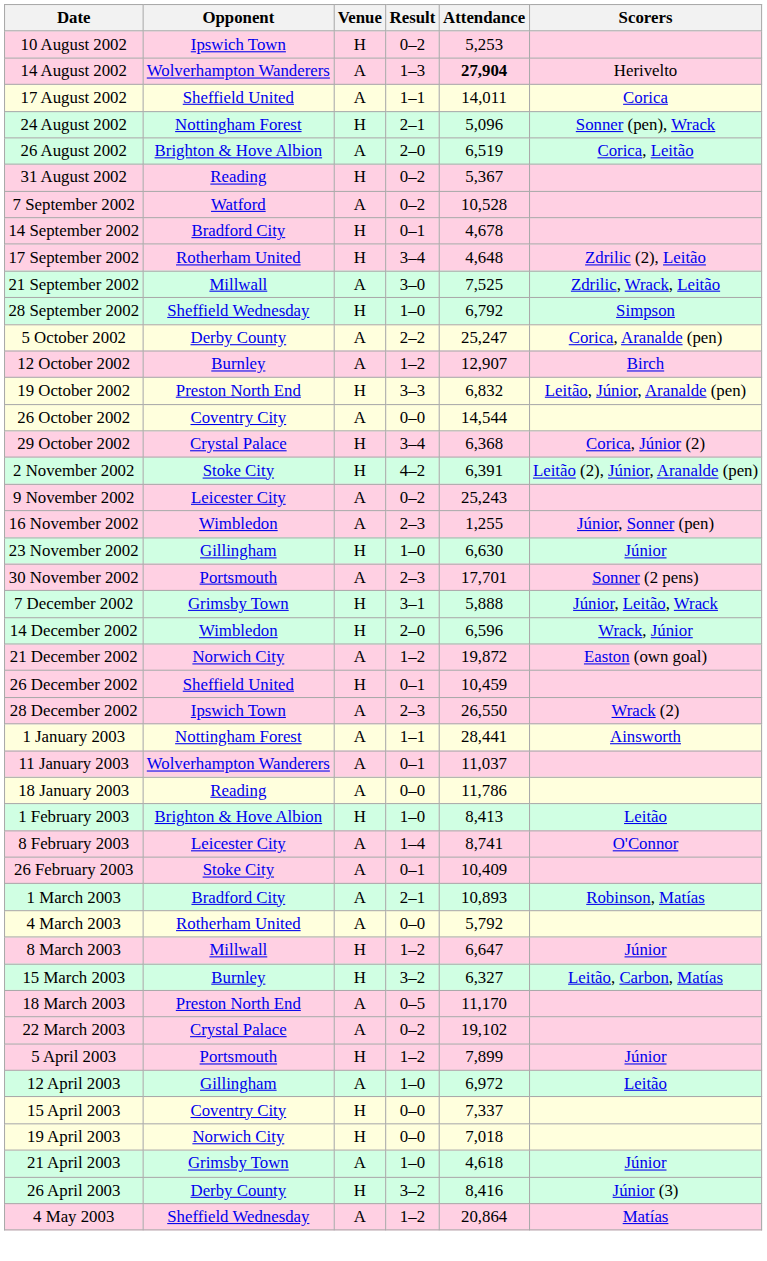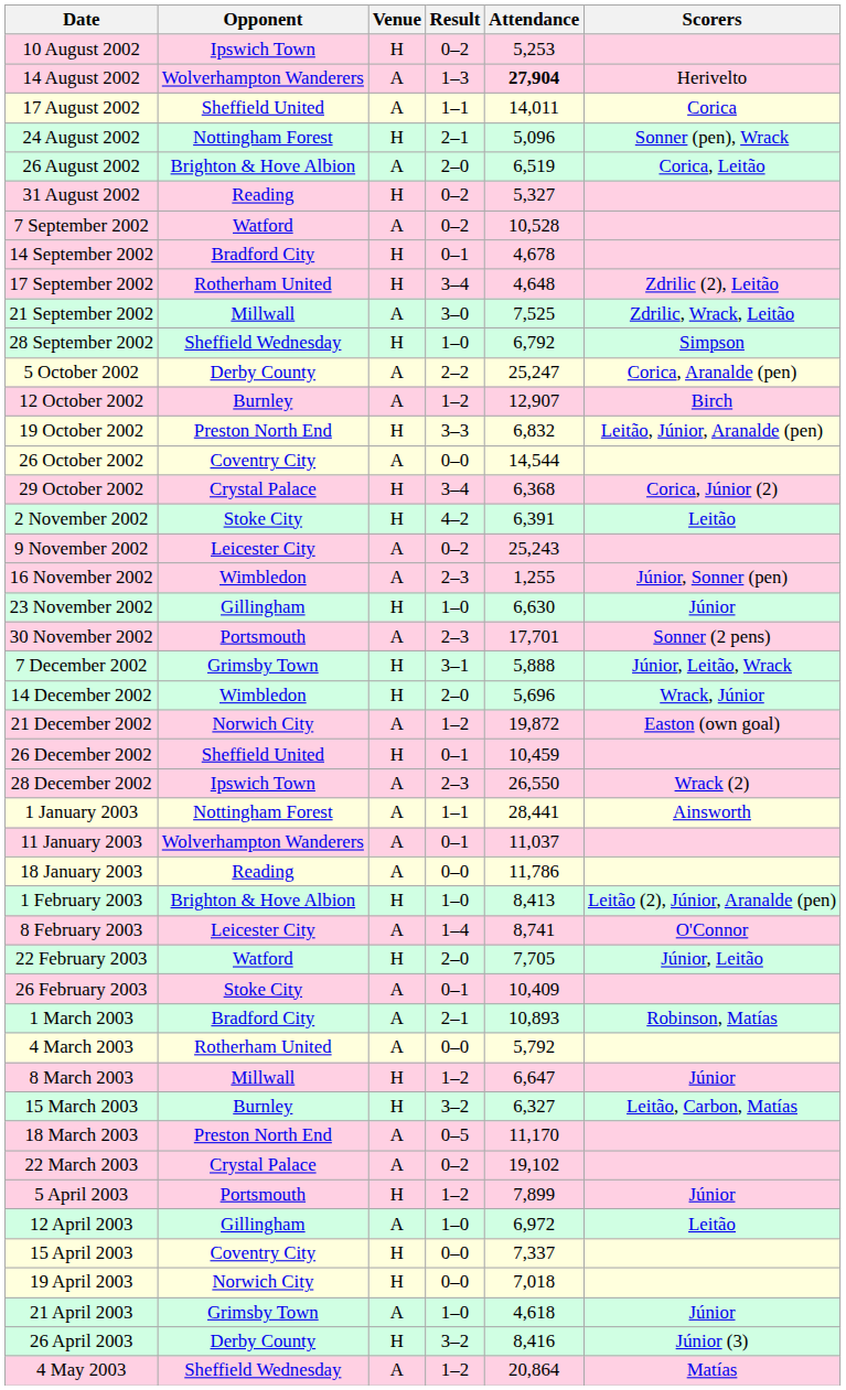31 August 2002 | Attendance: 5,367 -> 5,327
2 November 2002 | Scorers: Leitão (2), Júnior, Aranalde (pen) -> Leitão
14 December 2002 | Attendance: 6,596 -> 5,696
1 February 2003 | Scorers: Leitão -> Leitão (2), Júnior, Aranalde (pen)
+ row: 22 February 2003 | Watford | H | 2–0 | 7,705 | Júnior, Leitão
